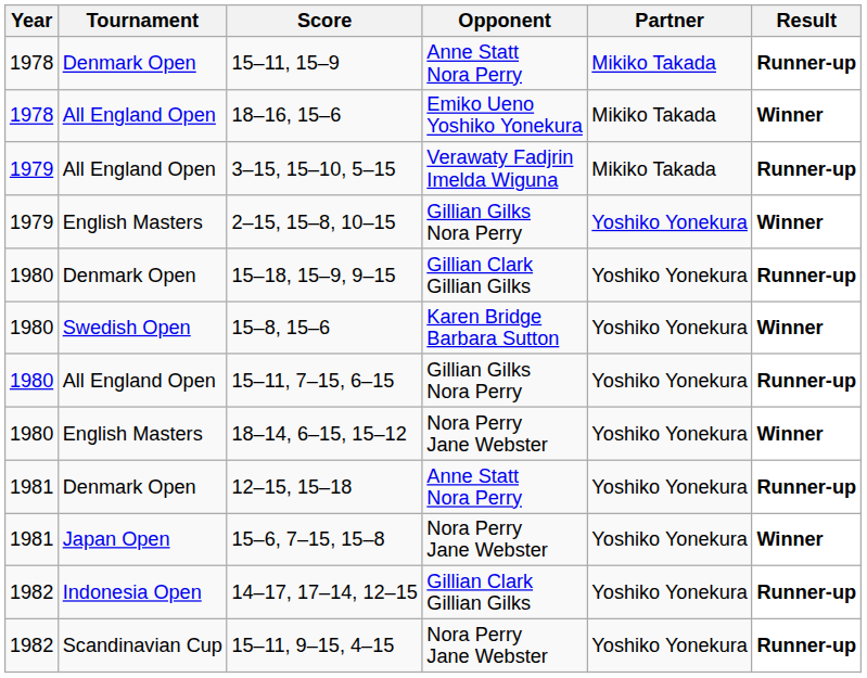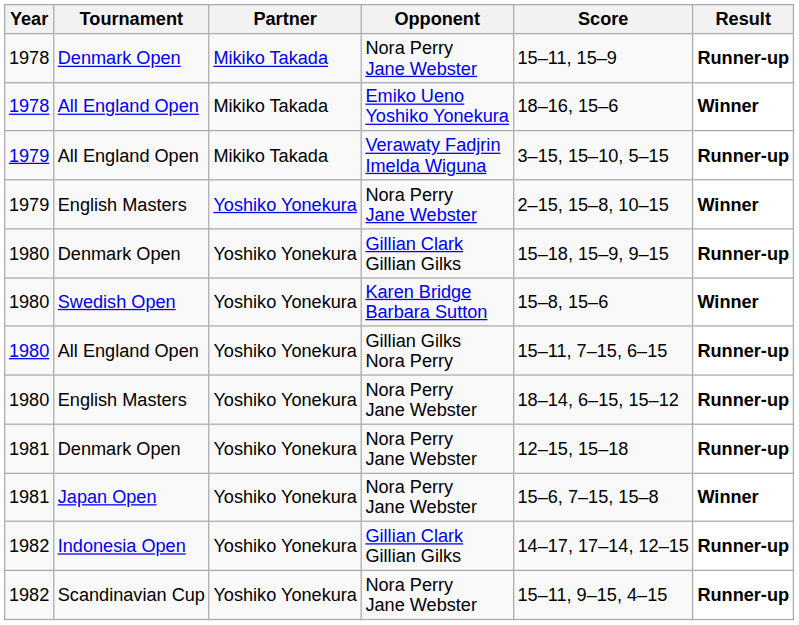columns swapped: Partner <-> Score
1978 / Denmark Open | Opponent: Anne Statt Nora Perry -> Nora Perry Jane Webster
1979 / English Masters | Opponent: Gillian Gilks Nora Perry -> Nora Perry Jane Webster
1980 / English Masters | Result: Winner -> Runner-up
1981 / Denmark Open | Opponent: Anne Statt Nora Perry -> Nora Perry Jane Webster
